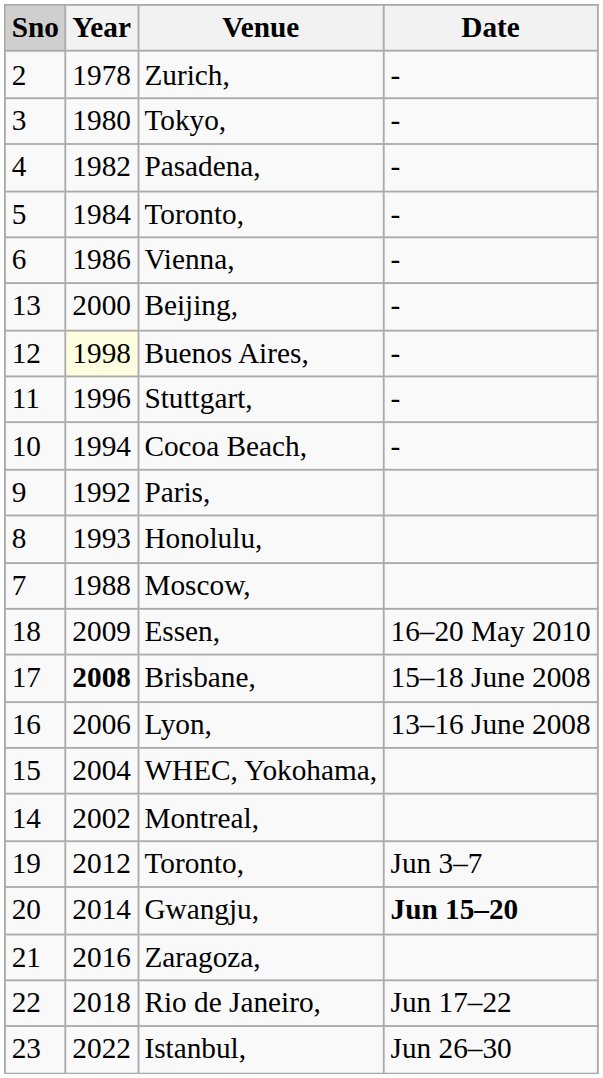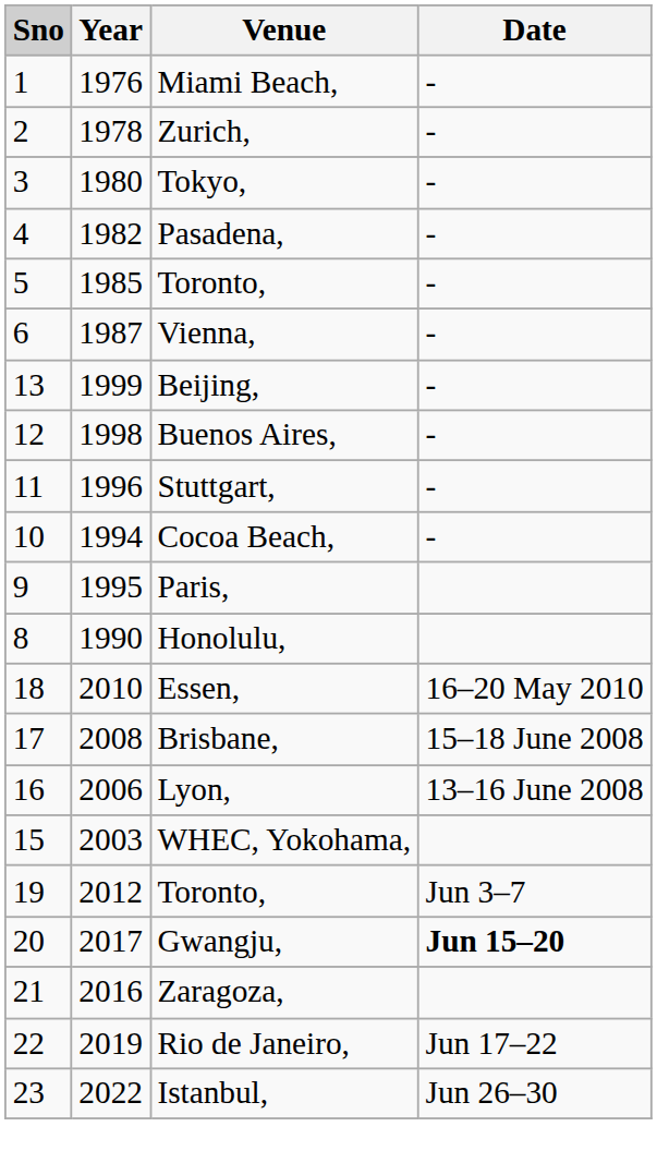+ row: 1 | 1976 | Miami Beach, | -
5 / Toronto, | Year: 1984 -> 1985
Vienna, | Year: 1986 -> 1987
Beijing, | Year: 2000 -> 1999
Buenos Aires, | Year: lightyellow background -> no background
Paris, | Year: 1992 -> 1995
Honolulu, | Year: 1993 -> 1990
- row: 7 | 1988 | Moscow,
Essen, | Year: 2009 -> 2010
Brisbane, | Year: bold -> normal
WHEC, Yokohama, | Year: 2004 -> 2003
- row: 14 | 2002 | Montreal,
Gwangju, | Year: 2014 -> 2017
Rio de Janeiro, | Year: 2018 -> 2019
